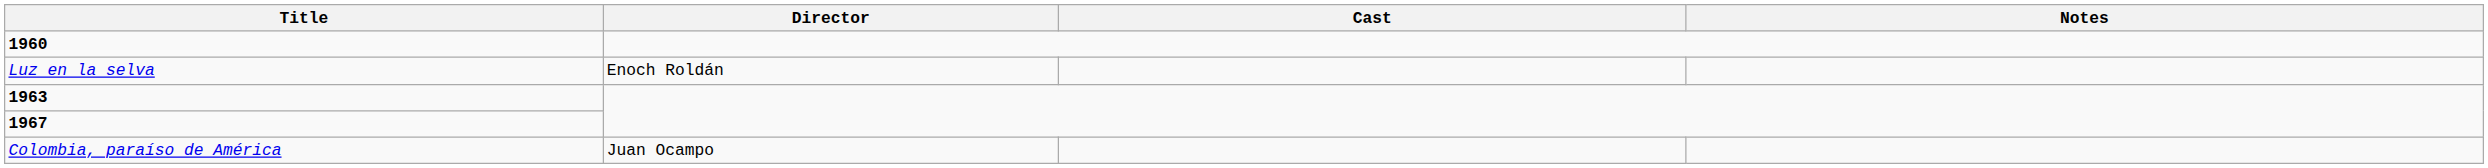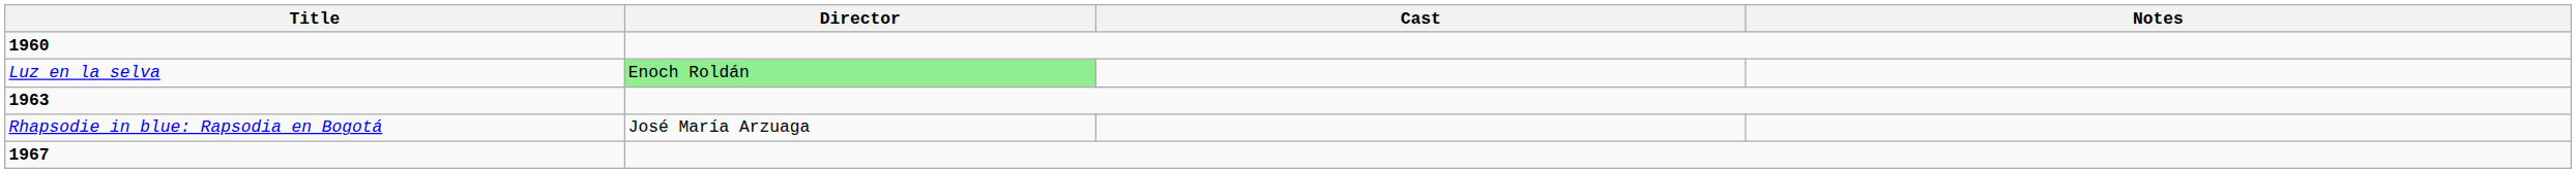Luz en la selva | Director: no background -> lightgreen background
+ row: Rhapsodie in blue: Rapsodia en Bogotá | José María Arzuaga
- row: Colombia, paraíso de América | Juan Ocampo
